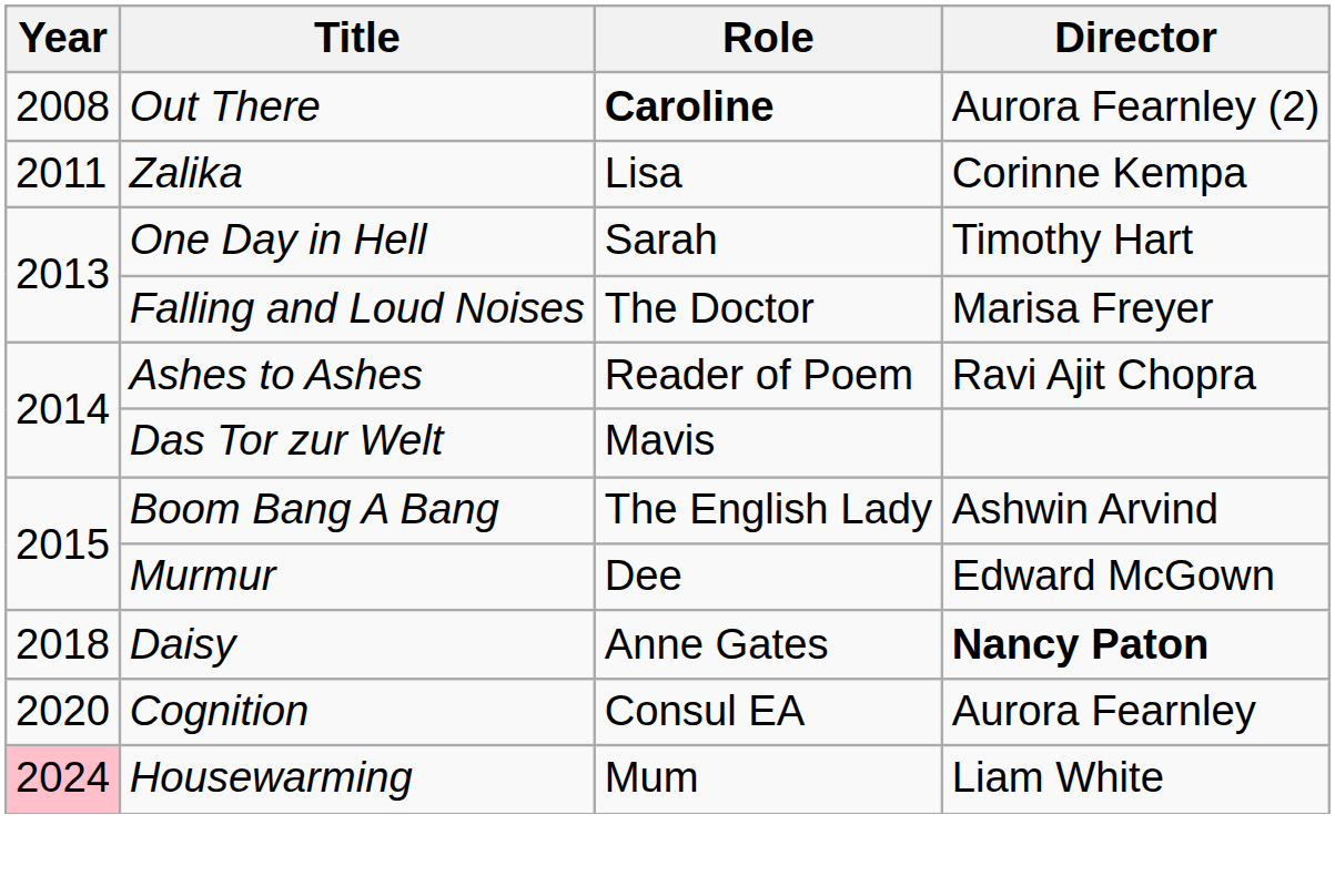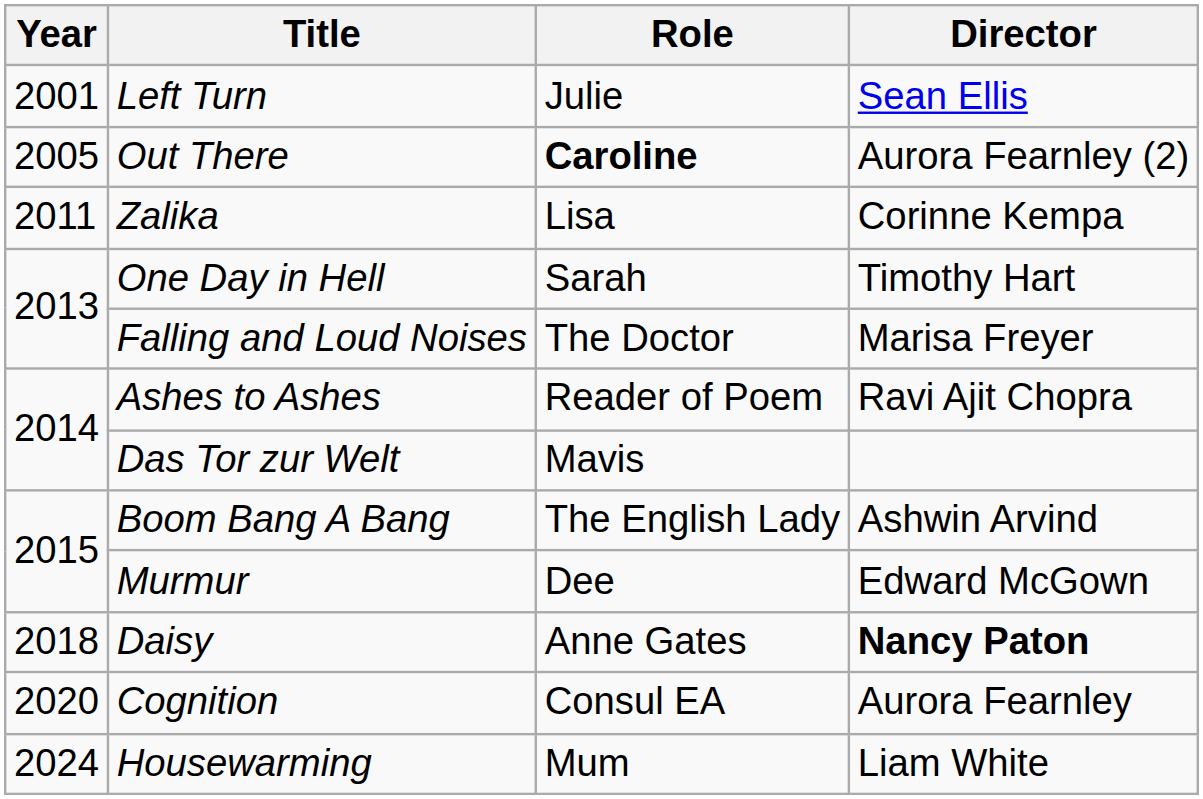+ row: 2001 | Left Turn | Julie | Sean Ellis
Out There | Year: 2008 -> 2005
Housewarming | Year: pink background -> no background
